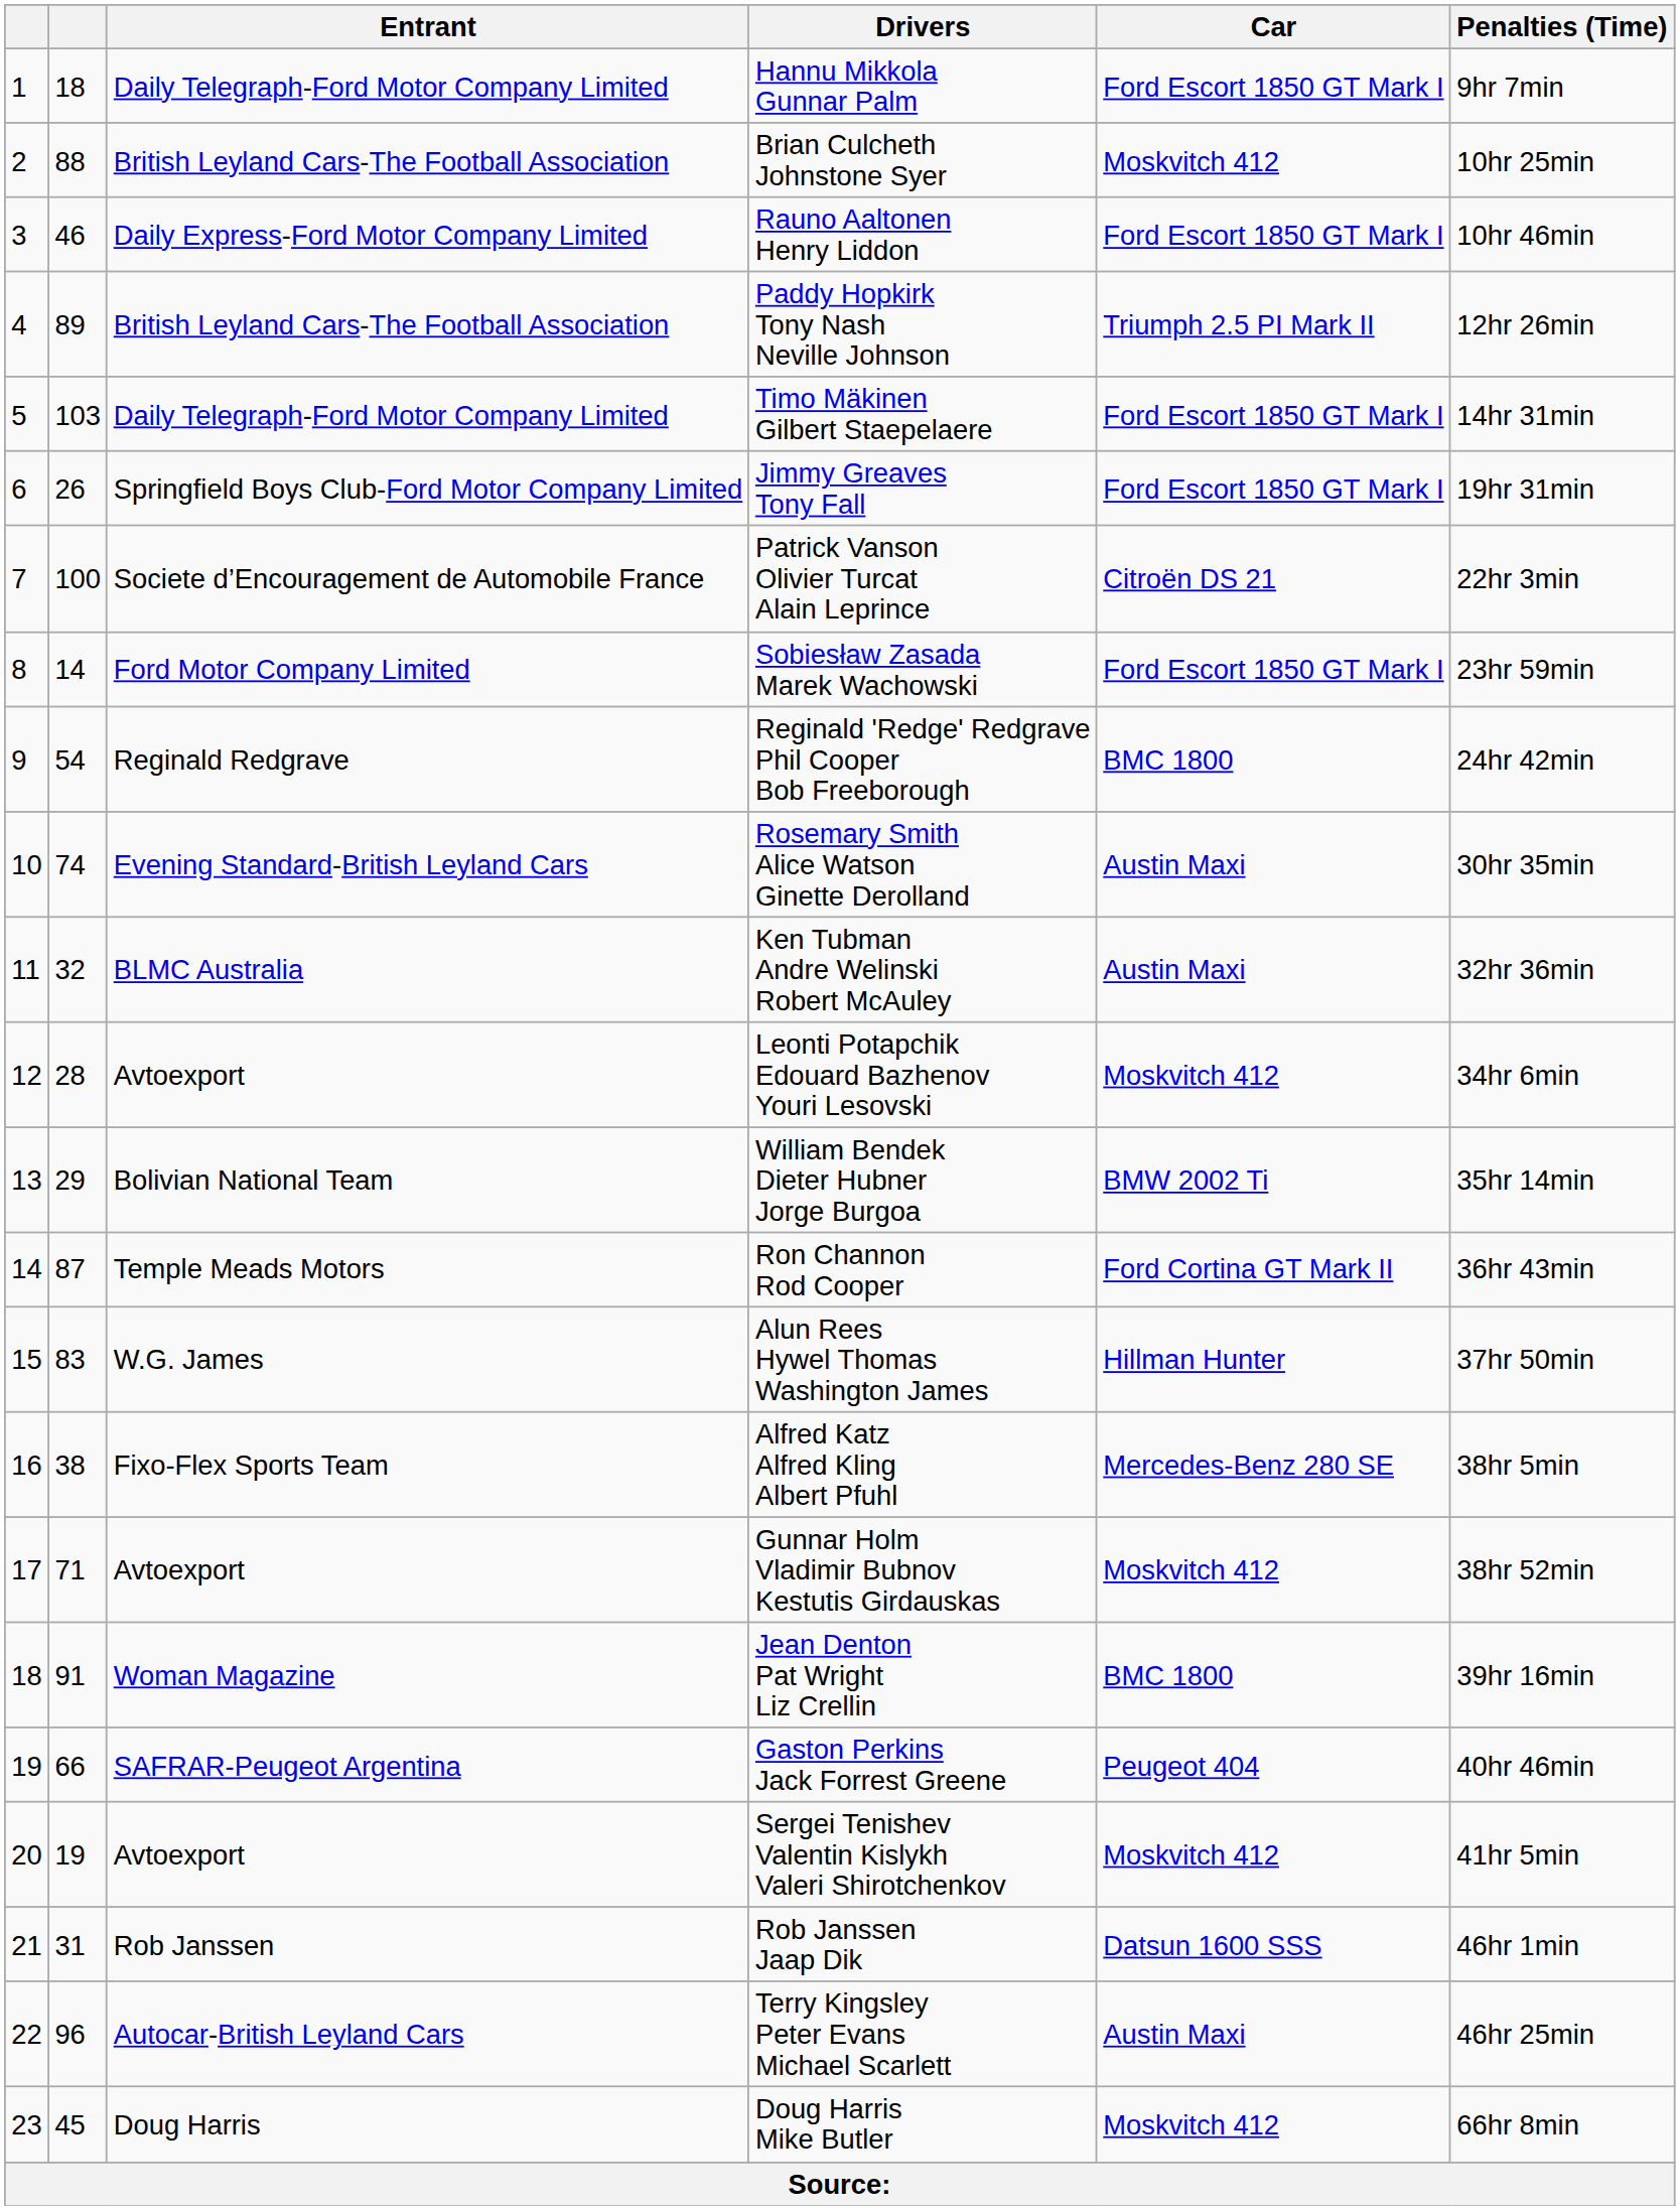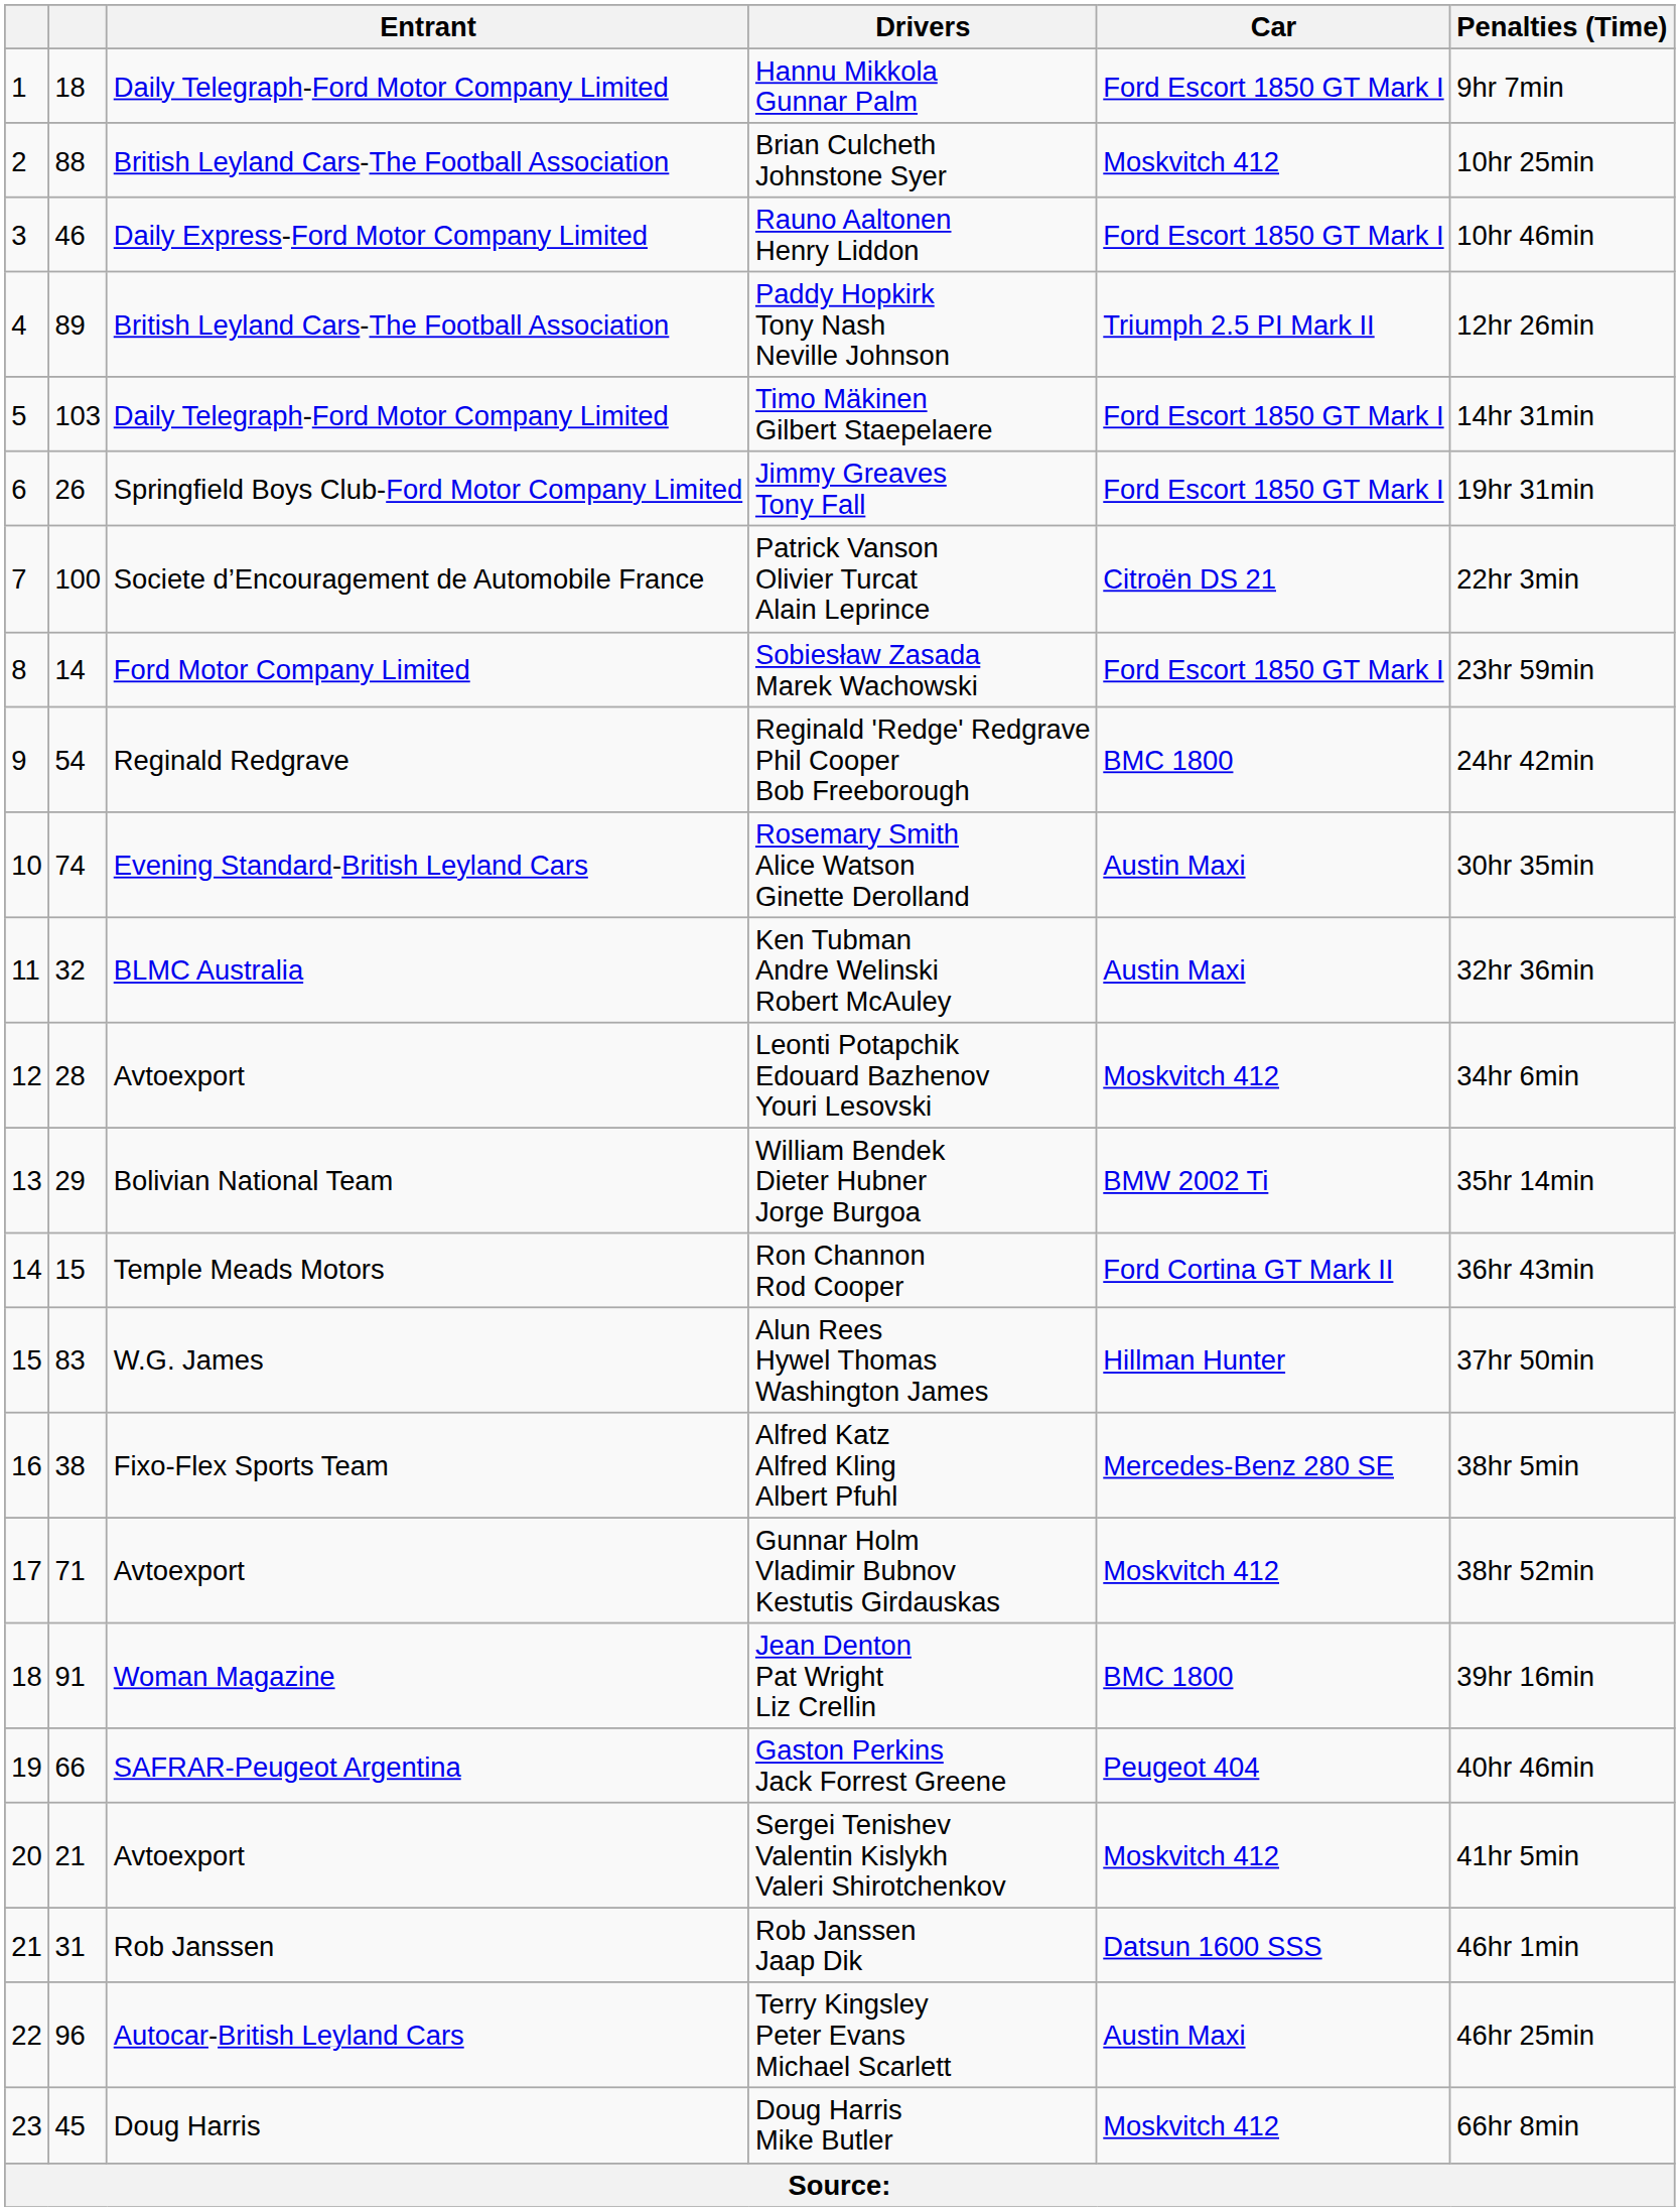Ron Channon Rod Cooper | column 2: 87 -> 15
Sergei Tenishev Valentin Kislykh Valeri Shirotchenkov | column 2: 19 -> 21
